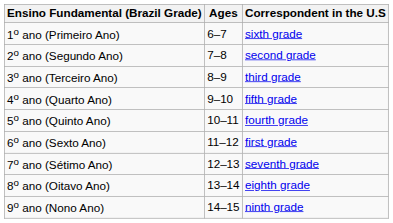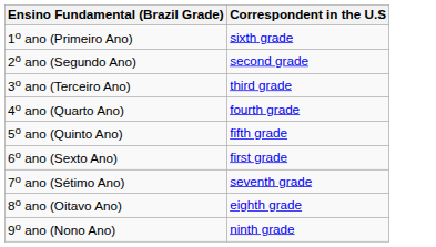- column: Ages | 6–7 | 7–8 | 8–9 | 9–10 | 10–11 | 11–12 | 12–13 | 13–14 | 14–15
4o ano (Quarto Ano) | Correspondent in the U.S: fifth grade -> fourth grade
5o ano (Quinto Ano) | Correspondent in the U.S: fourth grade -> fifth grade
